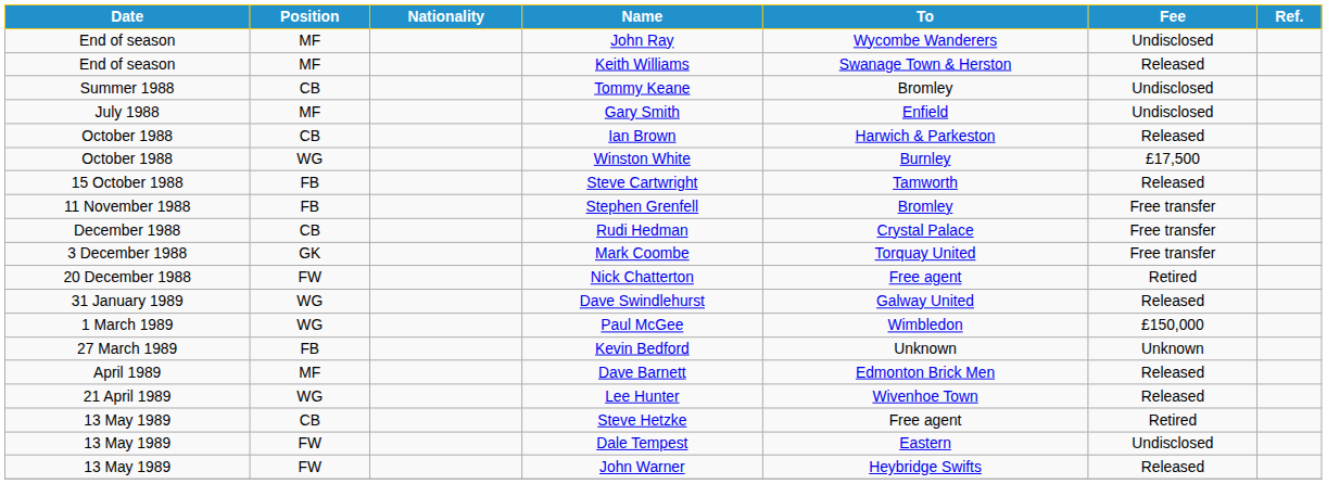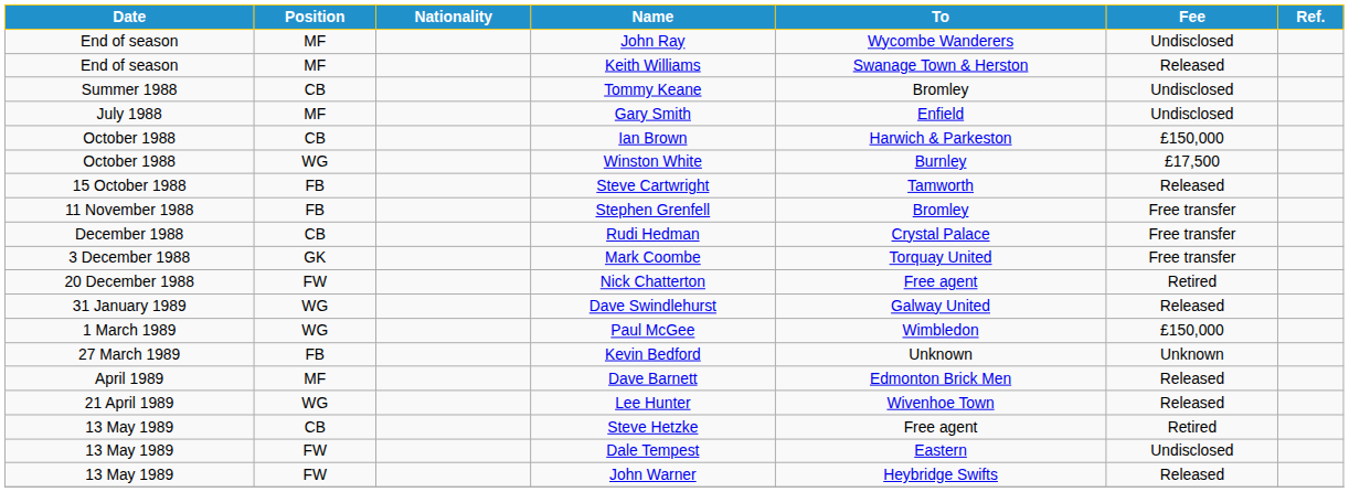Ian Brown | Fee: Released -> £150,000
